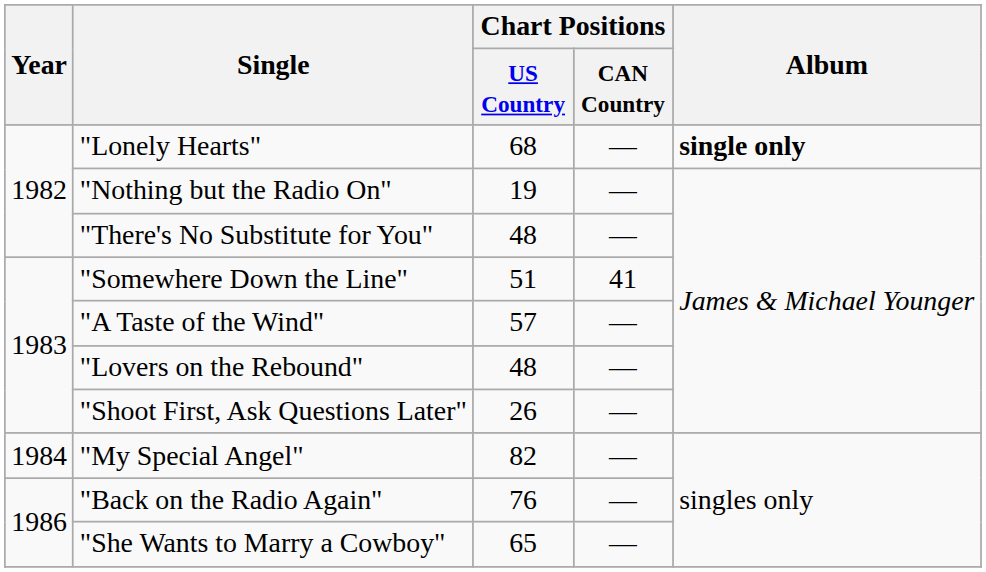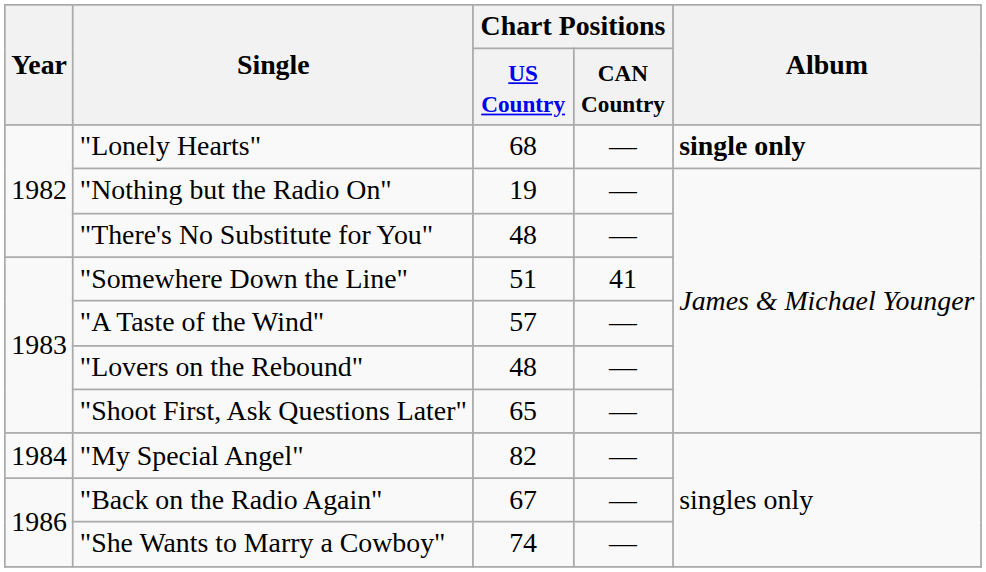"Shoot First, Ask Questions Later" | Chart Positions / US Country: 26 -> 65
"Back on the Radio Again" | Chart Positions / US Country: 76 -> 67
"She Wants to Marry a Cowboy" | Chart Positions / US Country: 65 -> 74
